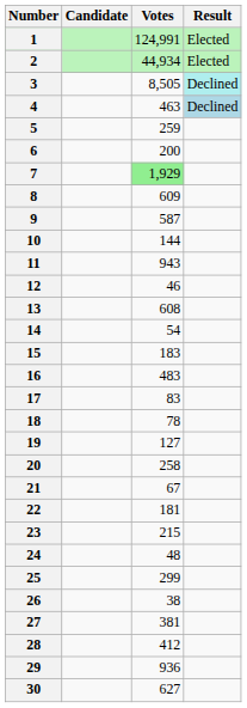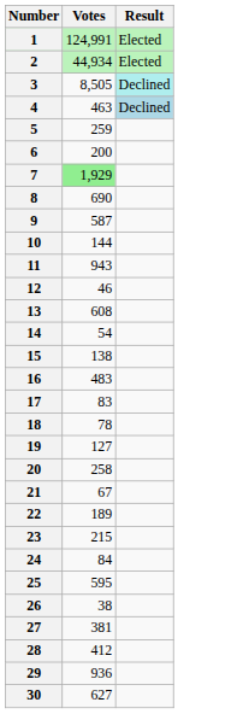- column: Candidate
8 | Votes: 609 -> 690
15 | Votes: 183 -> 138
22 | Votes: 181 -> 189
24 | Votes: 48 -> 84
25 | Votes: 299 -> 595
